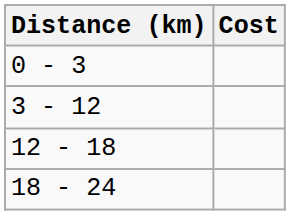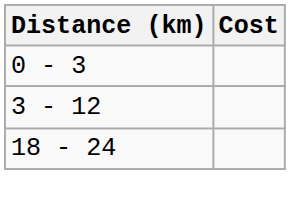- row: 12 - 18
